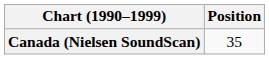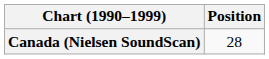Canada (Nielsen SoundScan) | Position: 35 -> 28
